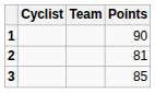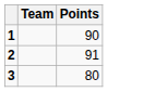- column: Cyclist
2 | Points: 81 -> 91
3 | Points: 85 -> 80
